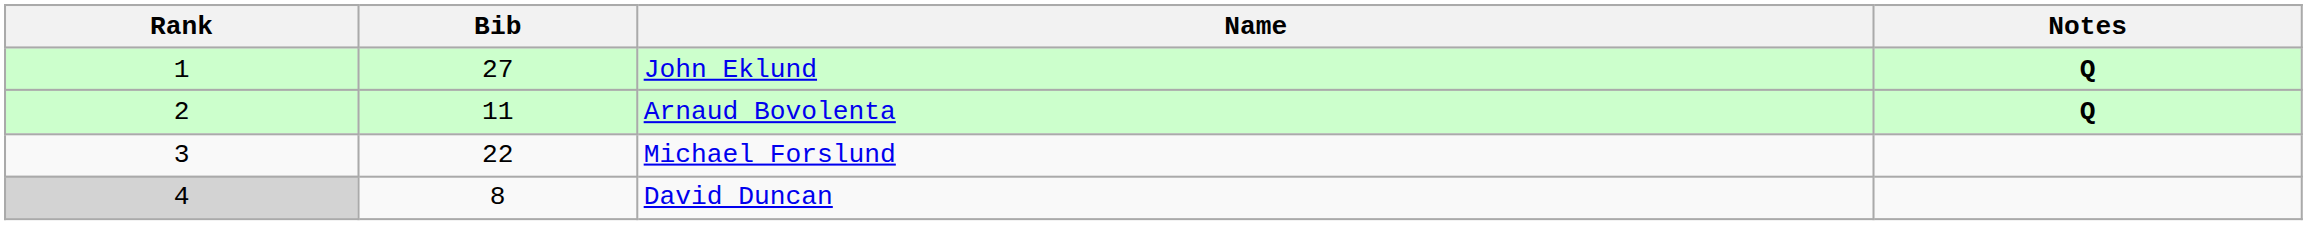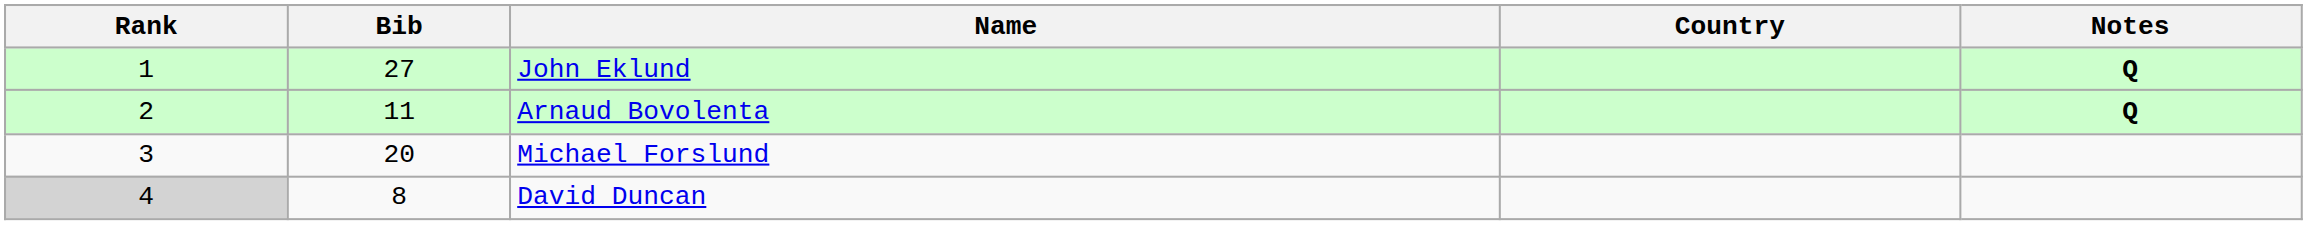+ column: Country
Michael Forslund | Bib: 22 -> 20
